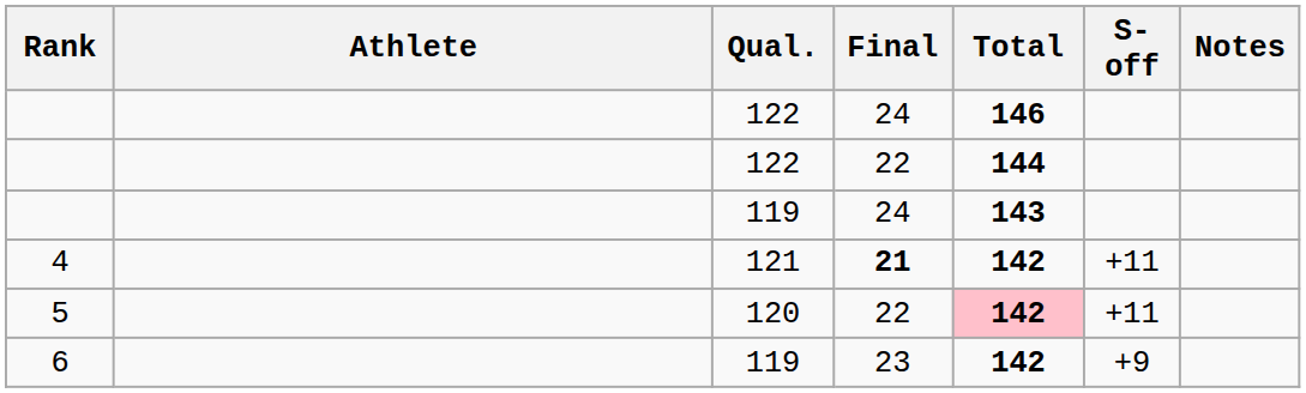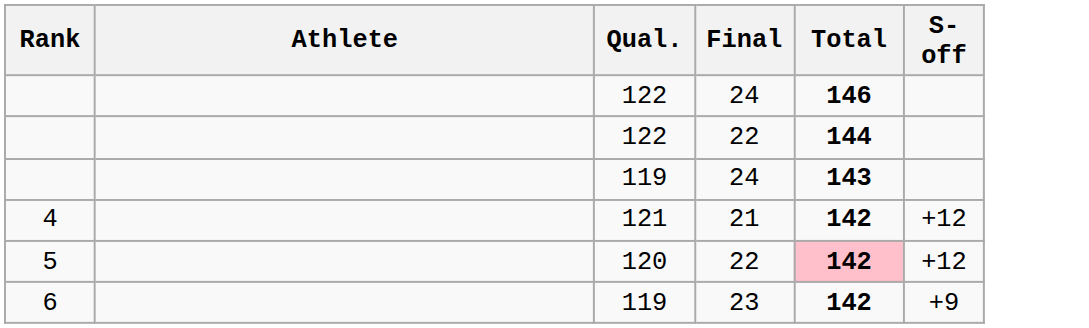- column: Notes
4 | Final: bold -> normal
4 | S-off: +11 -> +12
5 | S-off: +11 -> +12
